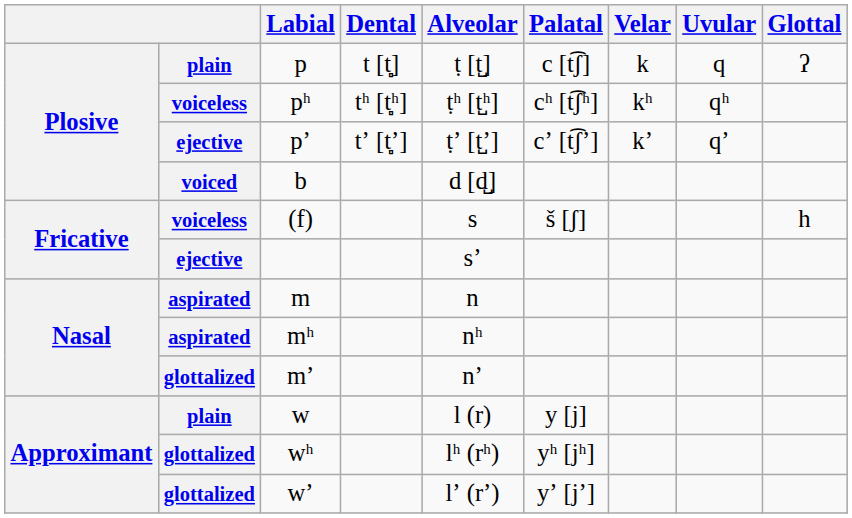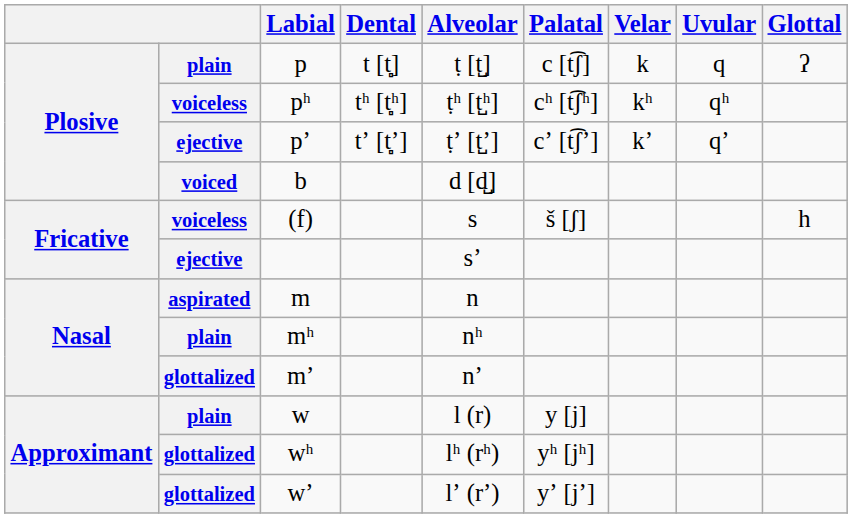mʰ | column 2: aspirated -> plain
